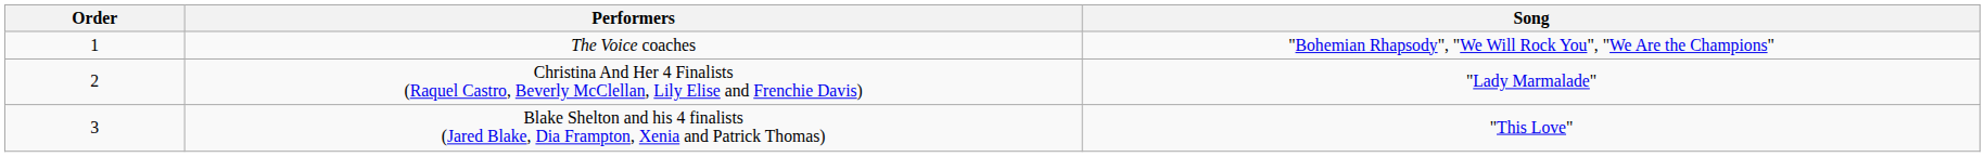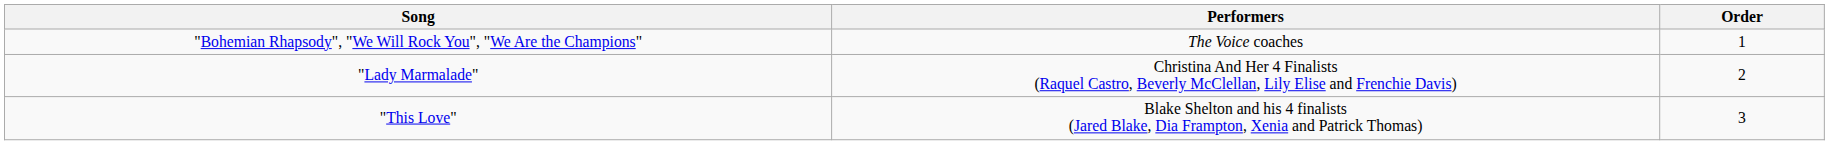columns swapped: Order <-> Song
